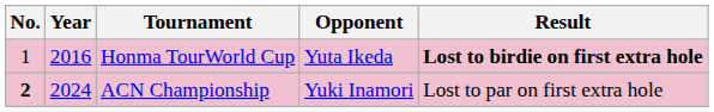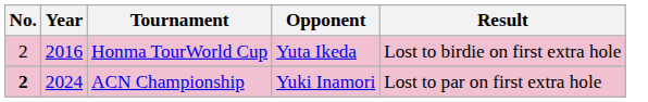Honma TourWorld Cup | No.: 1 -> 2
Honma TourWorld Cup | Result: bold -> normal
